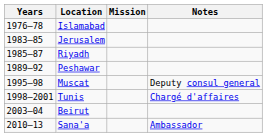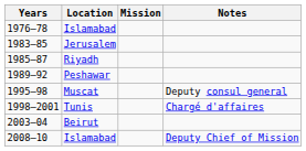+ row: 2008–10 | Islamabad | Deputy Chief of Mission
- row: 2010–13 | Sana'a | Ambassador
